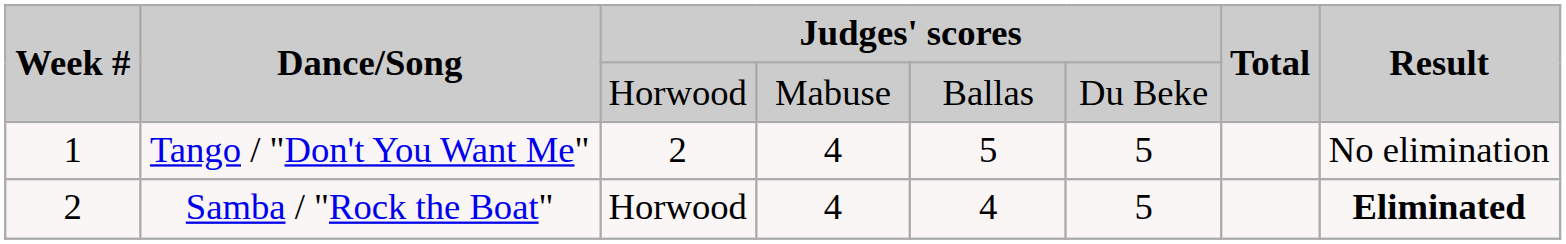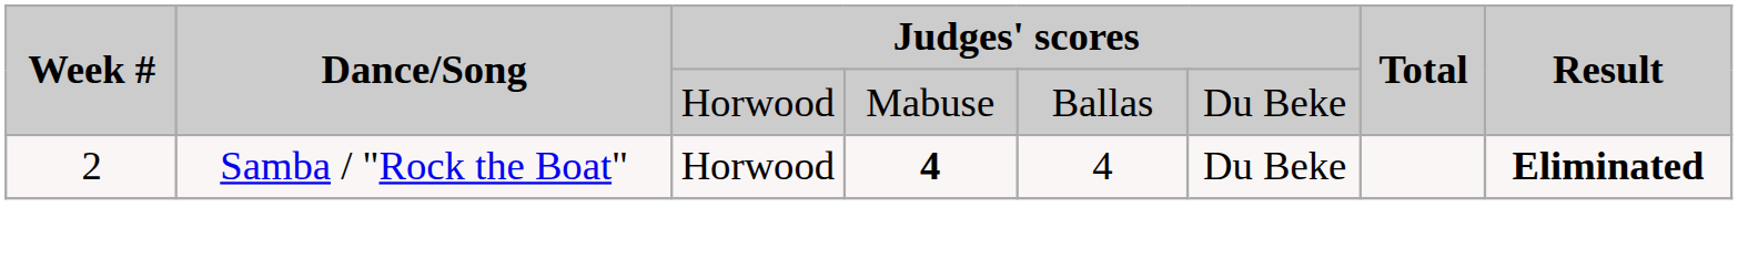- row: 1 | Tango / "Don't You Want Me" | 2 | 4 | 5 | 5 | No elimination
Samba / "Rock the Boat" | column 4: normal -> bold
Samba / "Rock the Boat" | column 6: 5 -> Du Beke
